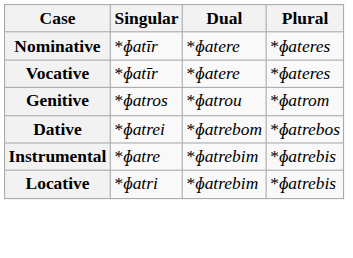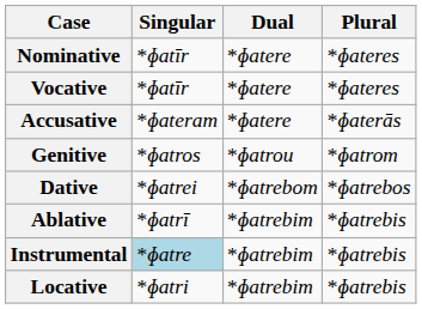+ row: Accusative | *ɸateram | *ɸatere | *ɸaterās
+ row: Ablative | *ɸatrī | *ɸatrebim | *ɸatrebis
Instrumental | Singular: no background -> lightblue background
